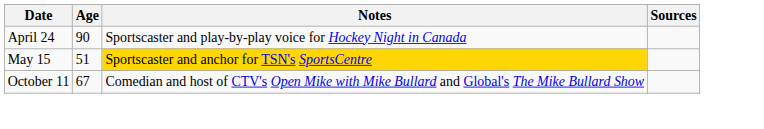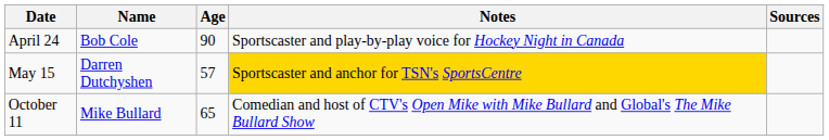+ column: Name | Bob Cole | Darren Dutchyshen | Mike Bullard
May 15 | Age: 51 -> 57
October 11 | Age: 67 -> 65
